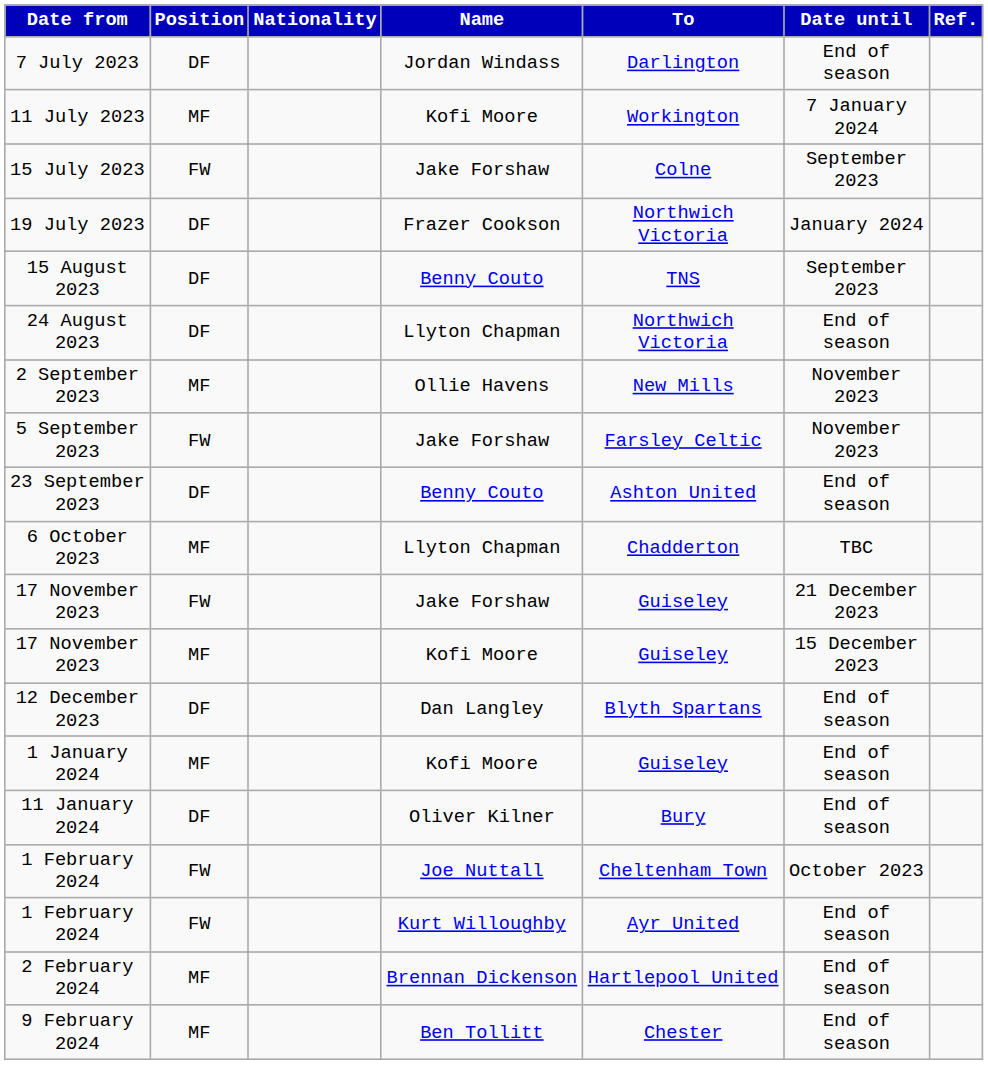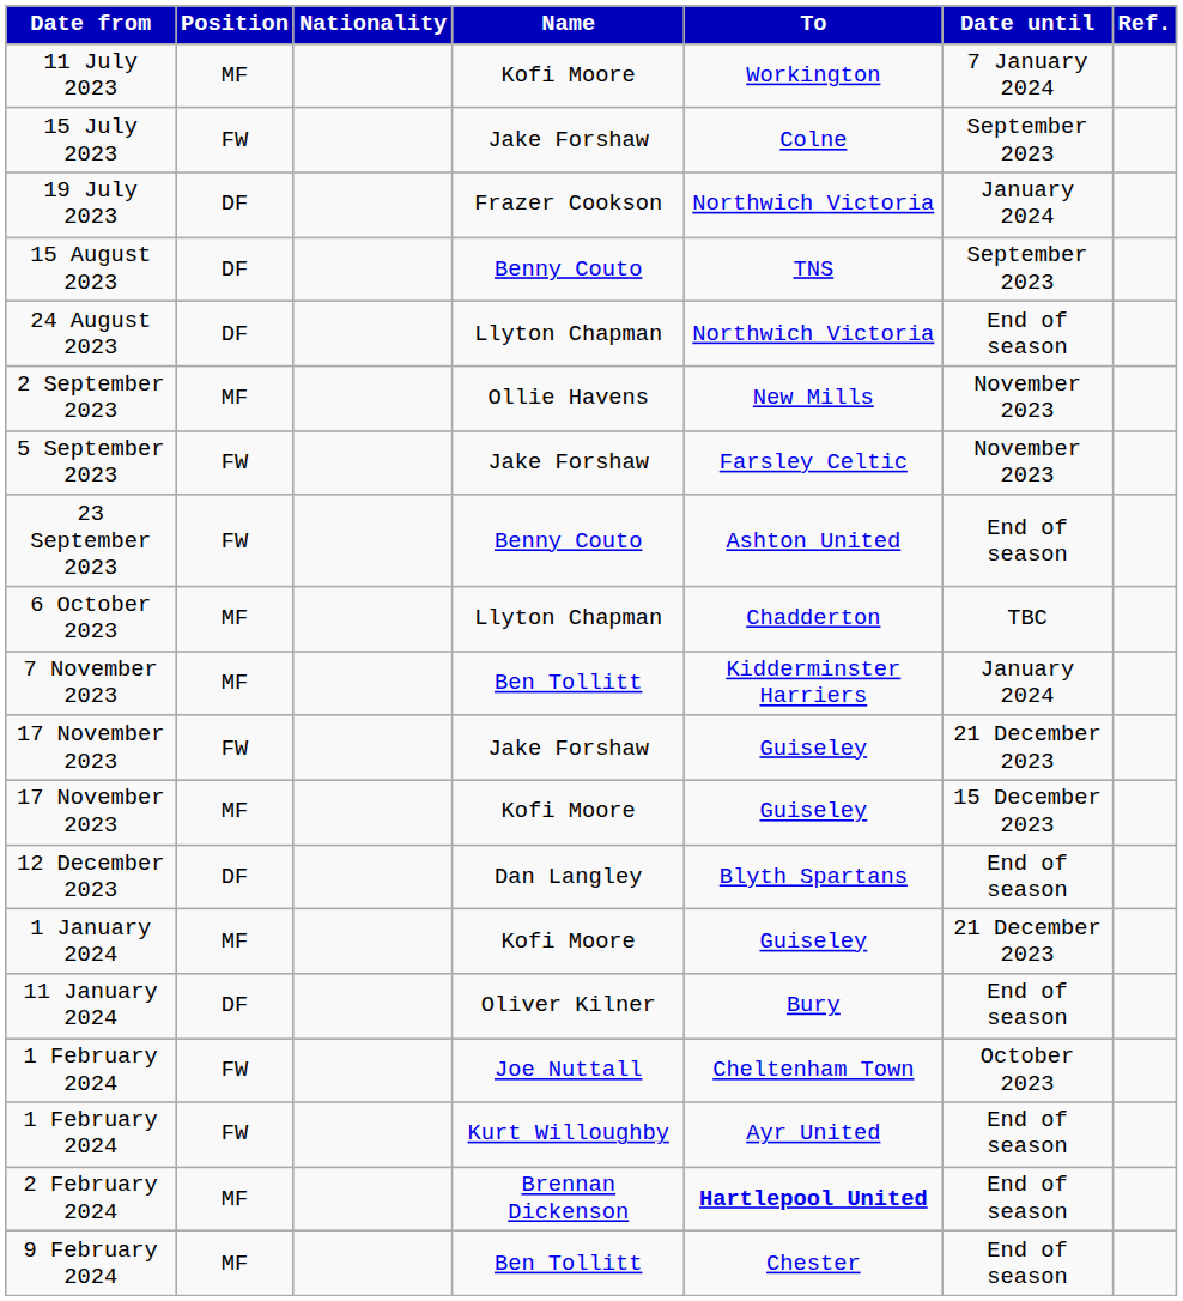- row: 7 July 2023 | DF | Jordan Windass | Darlington | End of season
23 September 2023 | Position: DF -> FW
+ row: 7 November 2023 | MF | Ben Tollitt | Kidderminster Harriers | January 2024
1 January 2024 | Date until: End of season -> 21 December 2023
2 February 2024 | To: normal -> bold
